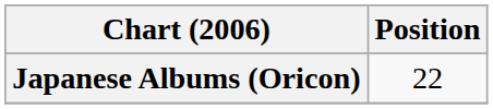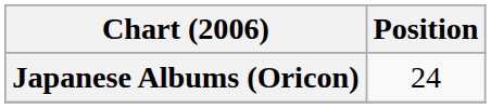Japanese Albums (Oricon) | Position: 22 -> 24
